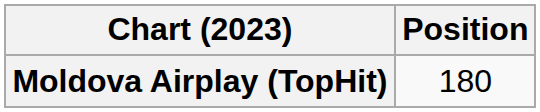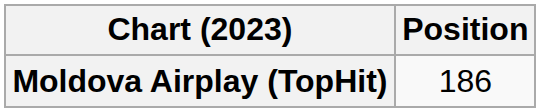Moldova Airplay (TopHit) | Position: 180 -> 186
